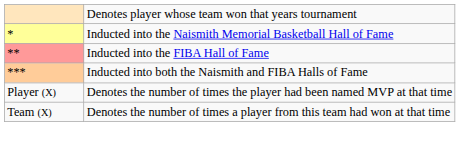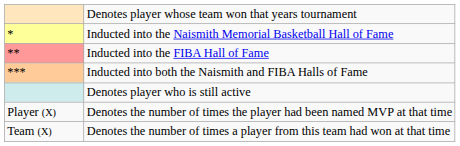+ row: Denotes player who is still active
